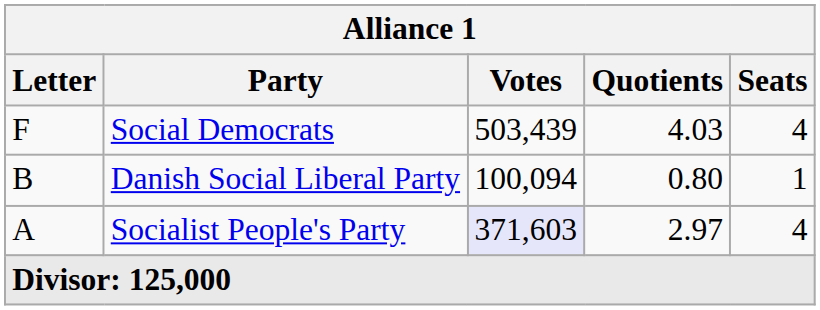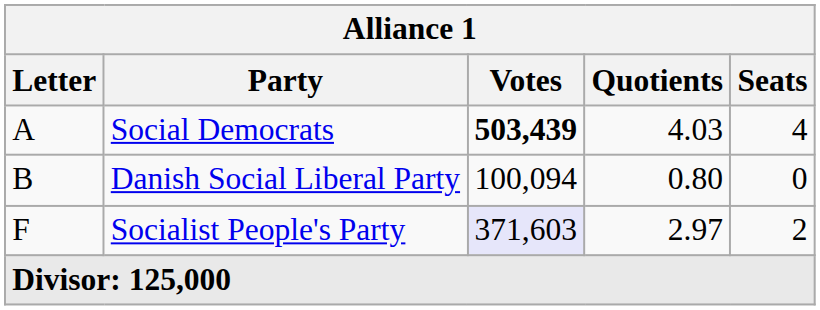Social Democrats | Letter: F -> A
Social Democrats | Votes: normal -> bold
Danish Social Liberal Party | Seats: 1 -> 0
Socialist People's Party | Letter: A -> F
Socialist People's Party | Seats: 4 -> 2
